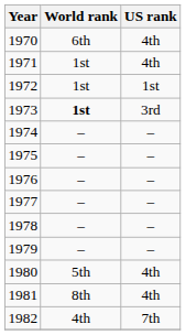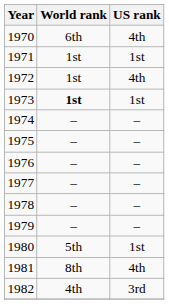1971 | US rank: 4th -> 1st
1972 | US rank: 1st -> 4th
1973 | US rank: 3rd -> 1st
1980 | US rank: 4th -> 1st
1982 | US rank: 7th -> 3rd
